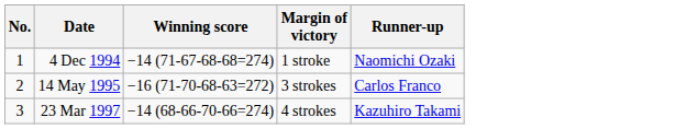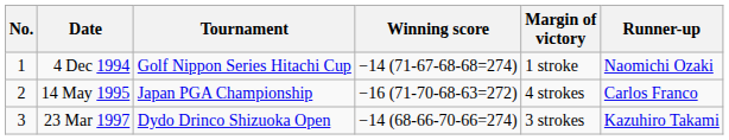+ column: Tournament | Golf Nippon Series Hitachi Cup | Japan PGA Championship | Dydo Drinco Shizuoka Open
14 May 1995 | Margin of victory: 3 strokes -> 4 strokes
23 Mar 1997 | Margin of victory: 4 strokes -> 3 strokes
